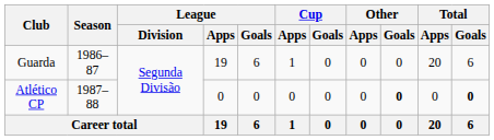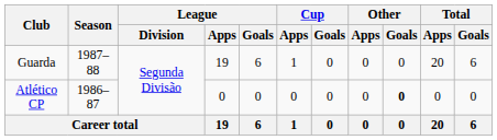Guarda | Season: 1986–87 -> 1987–88
Atlético CP | Season: 1987–88 -> 1986–87
Atlético CP | Total / Goals: bold -> normal
